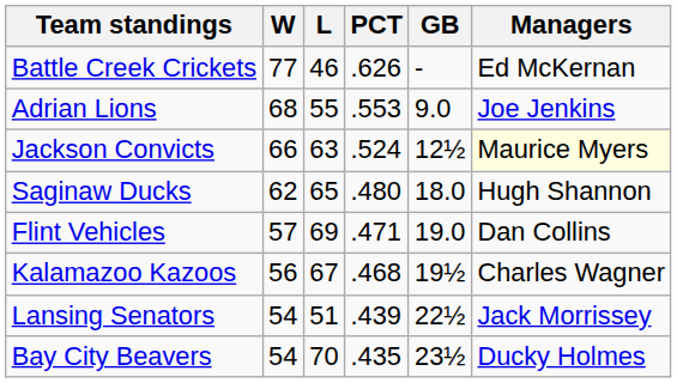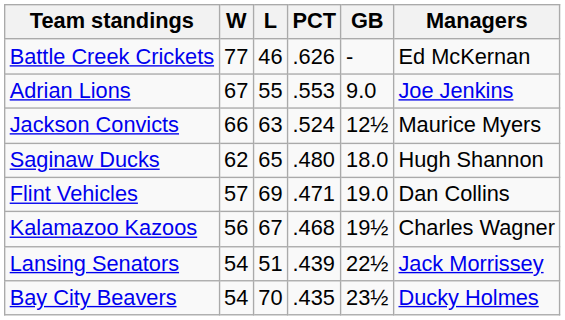Adrian Lions | W: 68 -> 67
Jackson Convicts | Managers: lightyellow background -> no background
